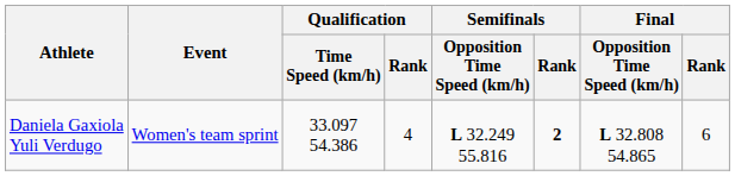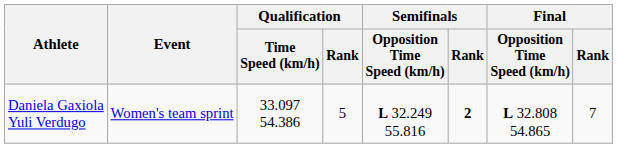Daniela Gaxiola Yuli Verdugo | Qualification / Rank: 4 -> 5
Daniela Gaxiola Yuli Verdugo | Final / Rank: 6 -> 7
